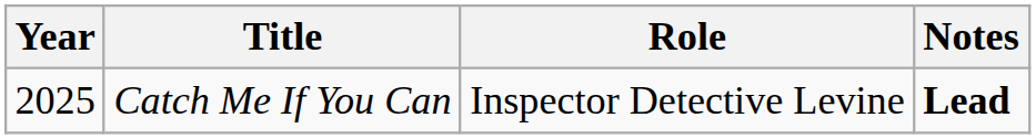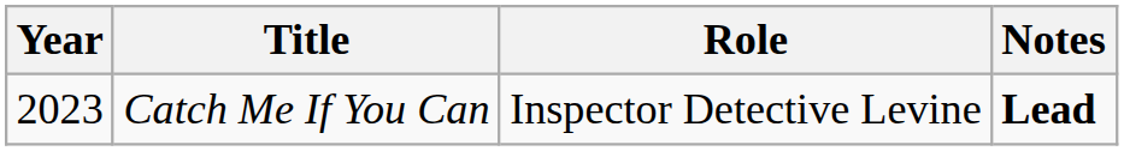Catch Me If You Can | Year: 2025 -> 2023
